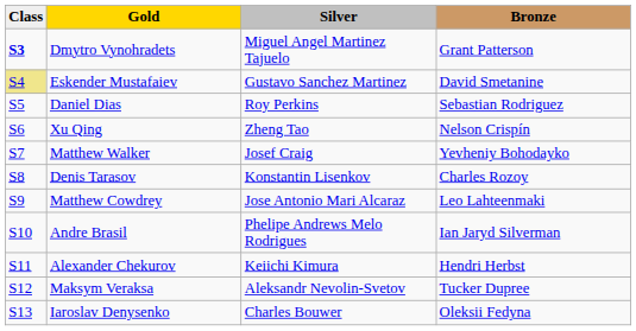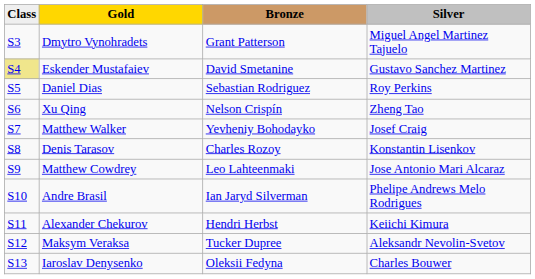columns swapped: Silver <-> Bronze
Dmytro Vynohradets | Class: bold -> normal
